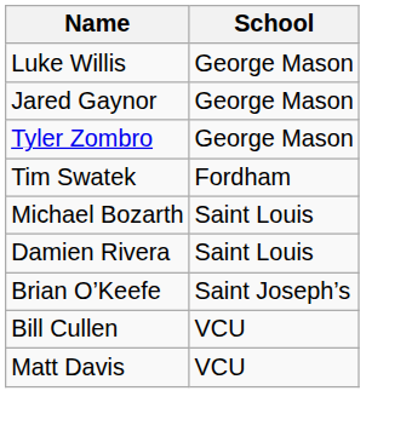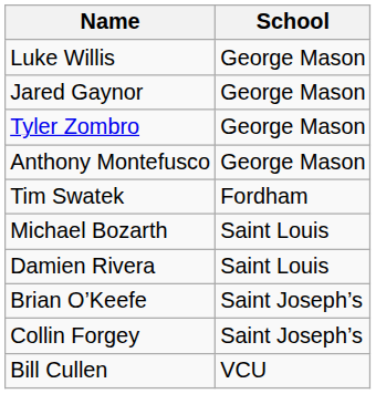+ row: Anthony Montefusco | George Mason
+ row: Collin Forgey | Saint Joseph’s
- row: Matt Davis | VCU
